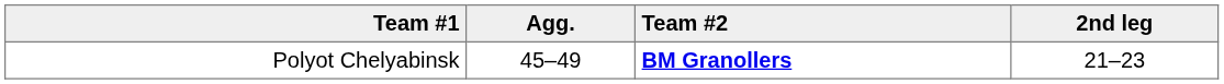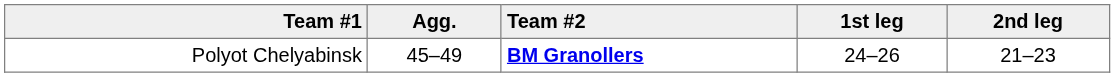+ column: 1st leg | 24–26
